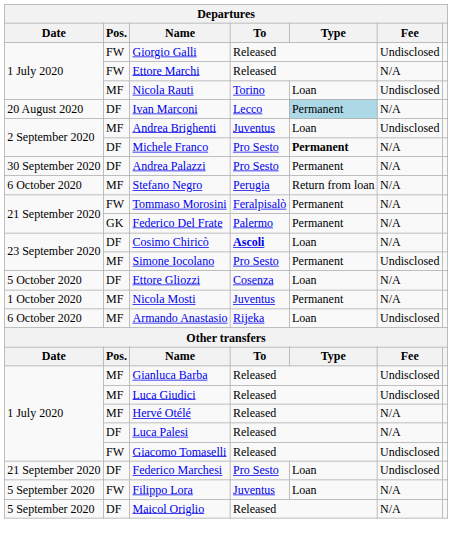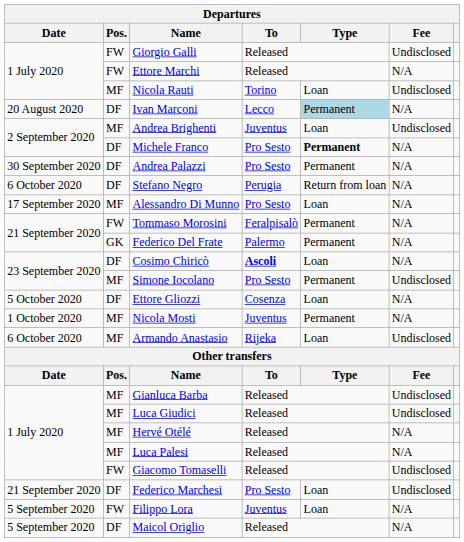Stefano Negro | Pos.: MF -> DF
+ row: 17 September 2020 | MF | Alessandro Di Munno | Pro Sesto | Loan | N/A
Luca Palesi | Pos.: DF -> MF
